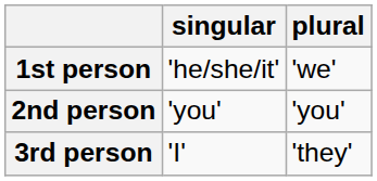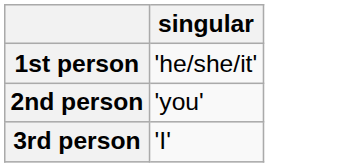- column: plural | 'we' | 'you' | 'they'
